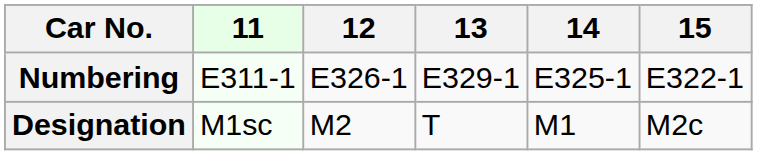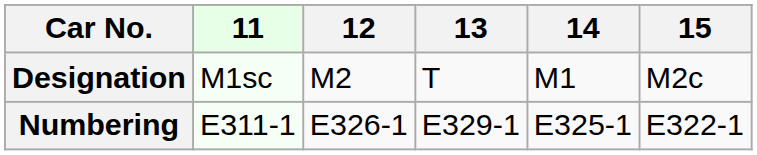rows swapped: Designation <-> Numbering
